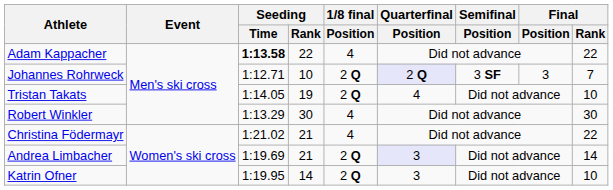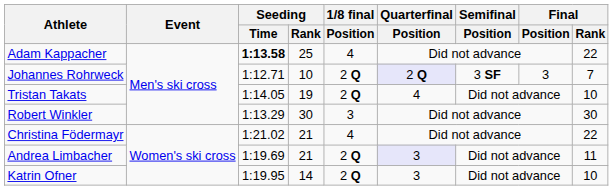Adam Kappacher | Seeding / Rank: 22 -> 25
Robert Winkler | 1/8 final / Position: 4 -> 3
Andrea Limbacher | Final / Rank: 14 -> 11
